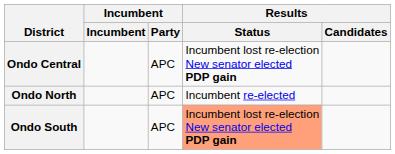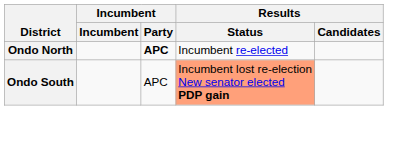- row: Ondo Central | APC | Incumbent lost re-election New senator elected PDP gain
Ondo North | Incumbent / Party: normal -> bold
